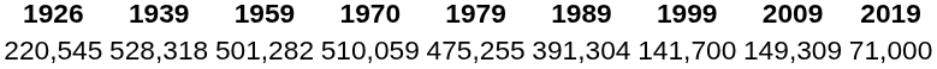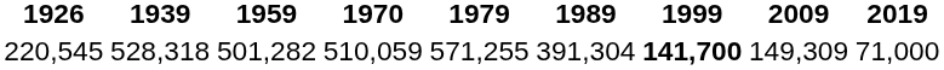220,545 | 1979: 475,255 -> 571,255
220,545 | 1999: normal -> bold
